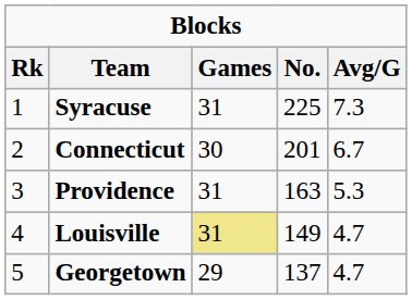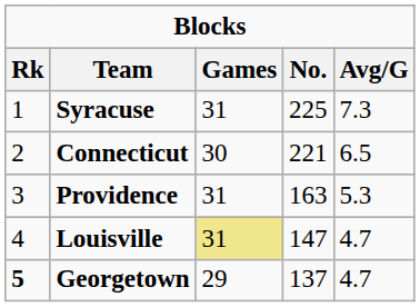Connecticut | No.: 201 -> 221
Connecticut | Avg/G: 6.7 -> 6.5
Louisville | No.: 149 -> 147
Georgetown | Rk: normal -> bold
